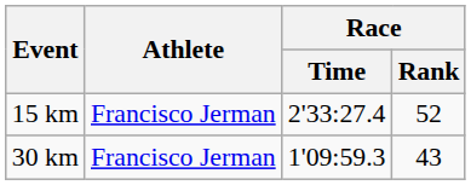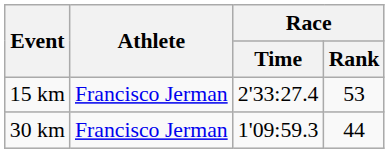15 km | Race / Rank: 52 -> 53
30 km | Race / Rank: 43 -> 44
